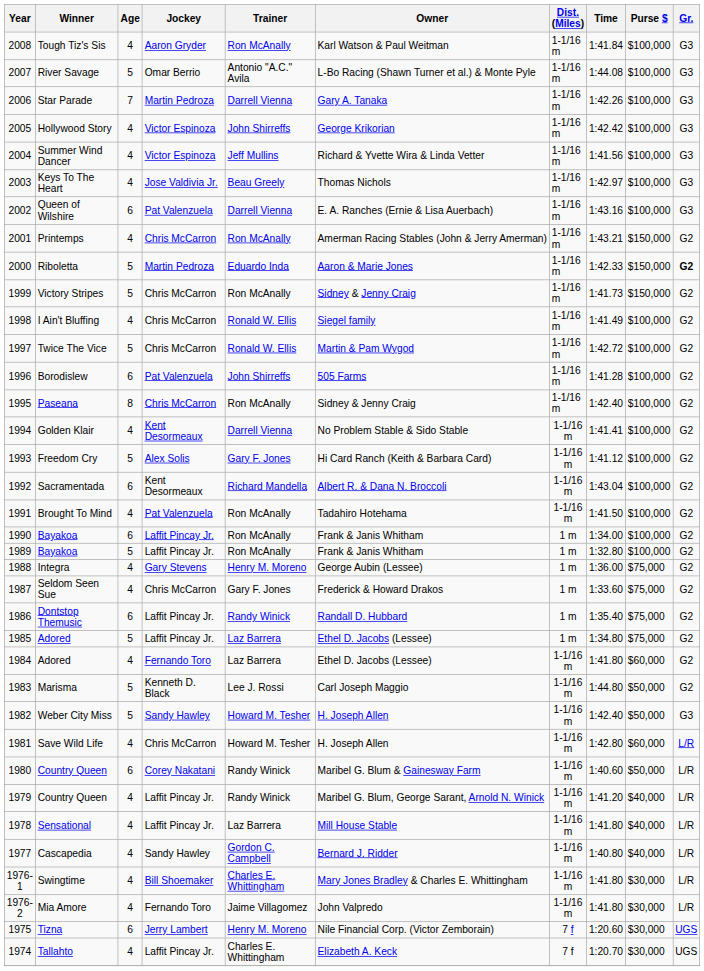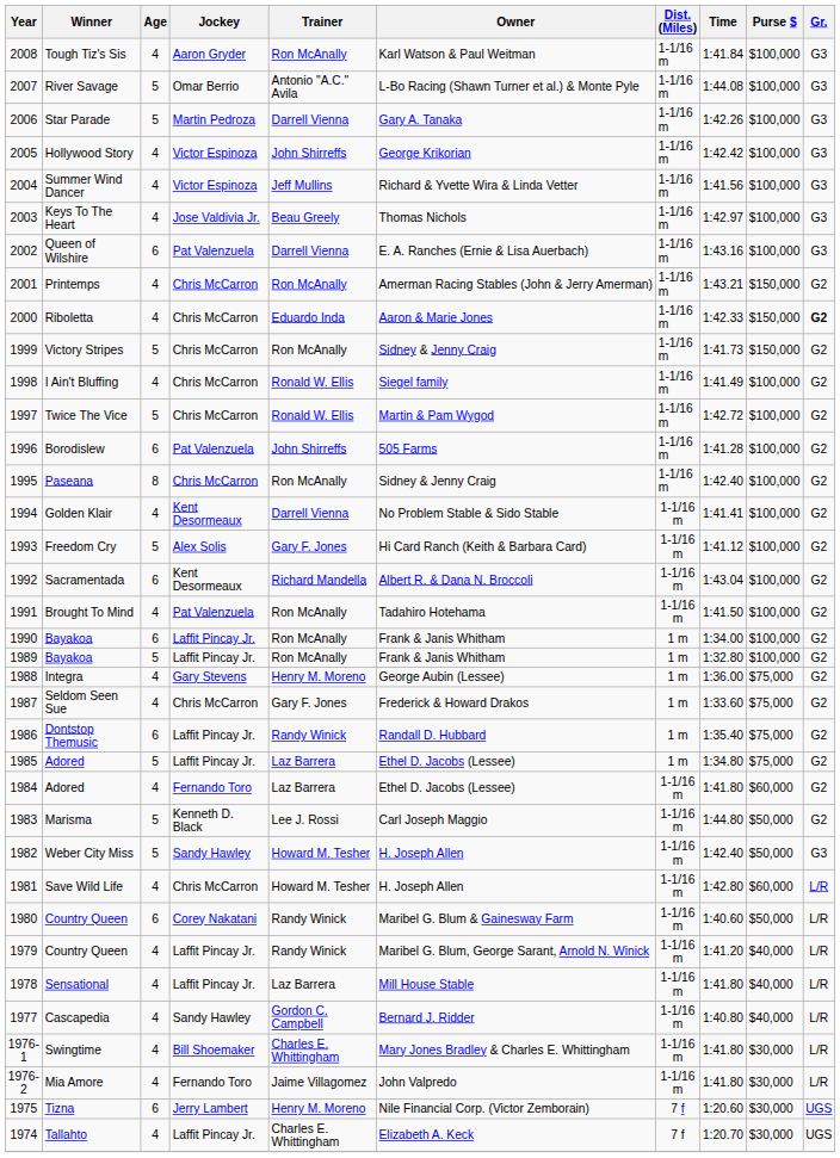Star Parade | Age: 7 -> 5
Riboletta | Age: 5 -> 4
Riboletta | Jockey: Martin Pedroza -> Chris McCarron
